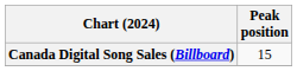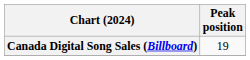Canada Digital Song Sales (Billboard) | Peak position: 15 -> 19
